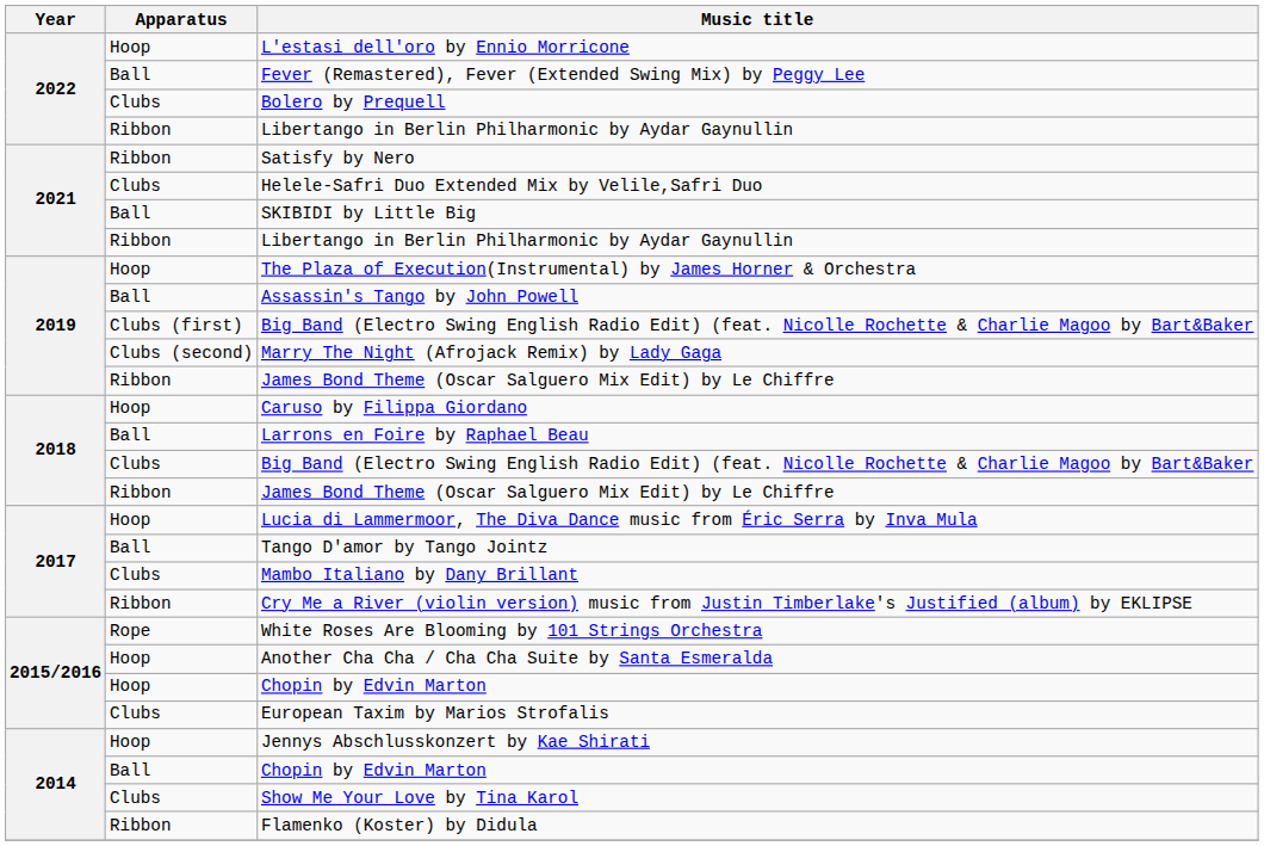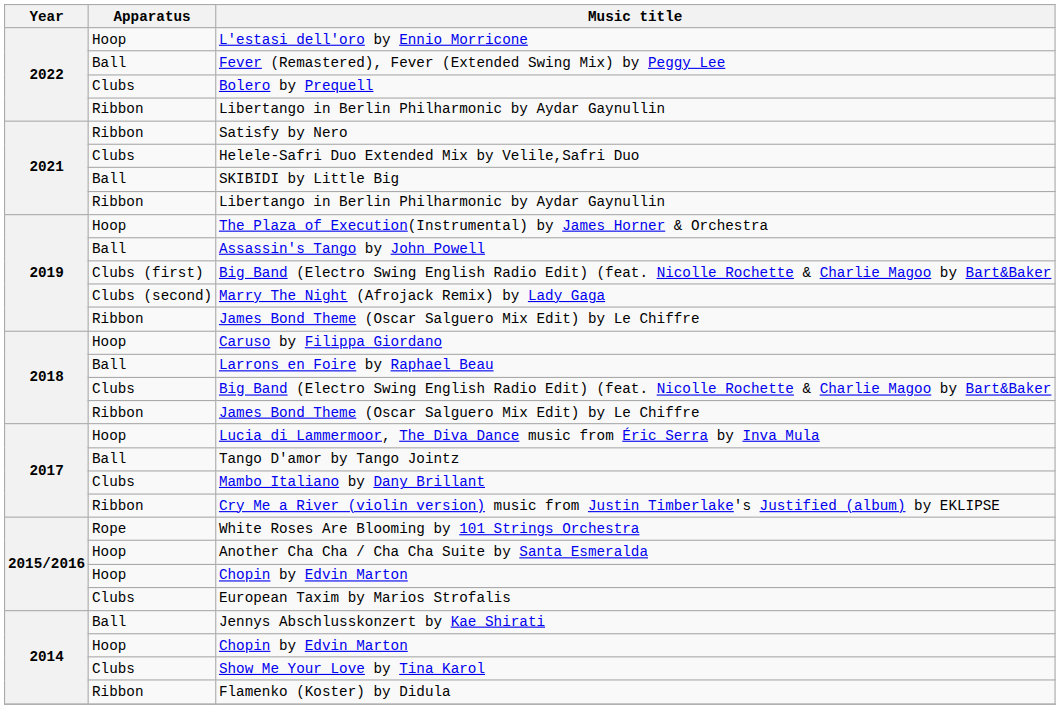Jennys Abschlusskonzert by Kae Shirati | Apparatus: Hoop -> Ball
2014 / Chopin by Edvin Marton | Apparatus: Ball -> Hoop
